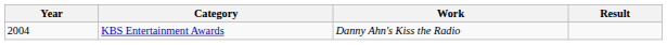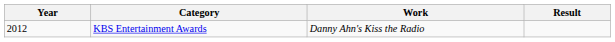KBS Entertainment Awards | Year: 2004 -> 2012
